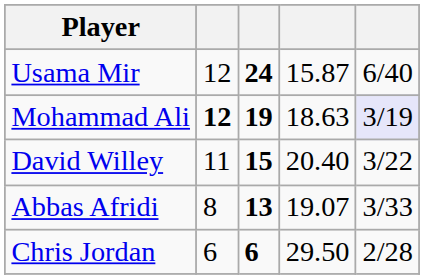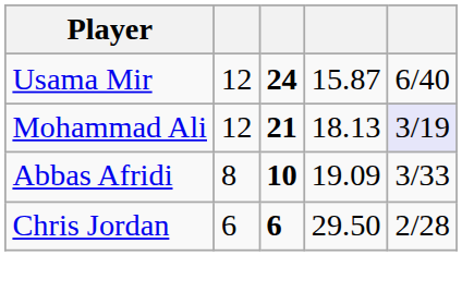Mohammad Ali | column 2: bold -> normal
Mohammad Ali | column 3: 19 -> 21
Mohammad Ali | column 4: 18.63 -> 18.13
- row: David Willey | 11 | 15 | 20.40 | 3/22
Abbas Afridi | column 3: 13 -> 10
Abbas Afridi | column 4: 19.07 -> 19.09
